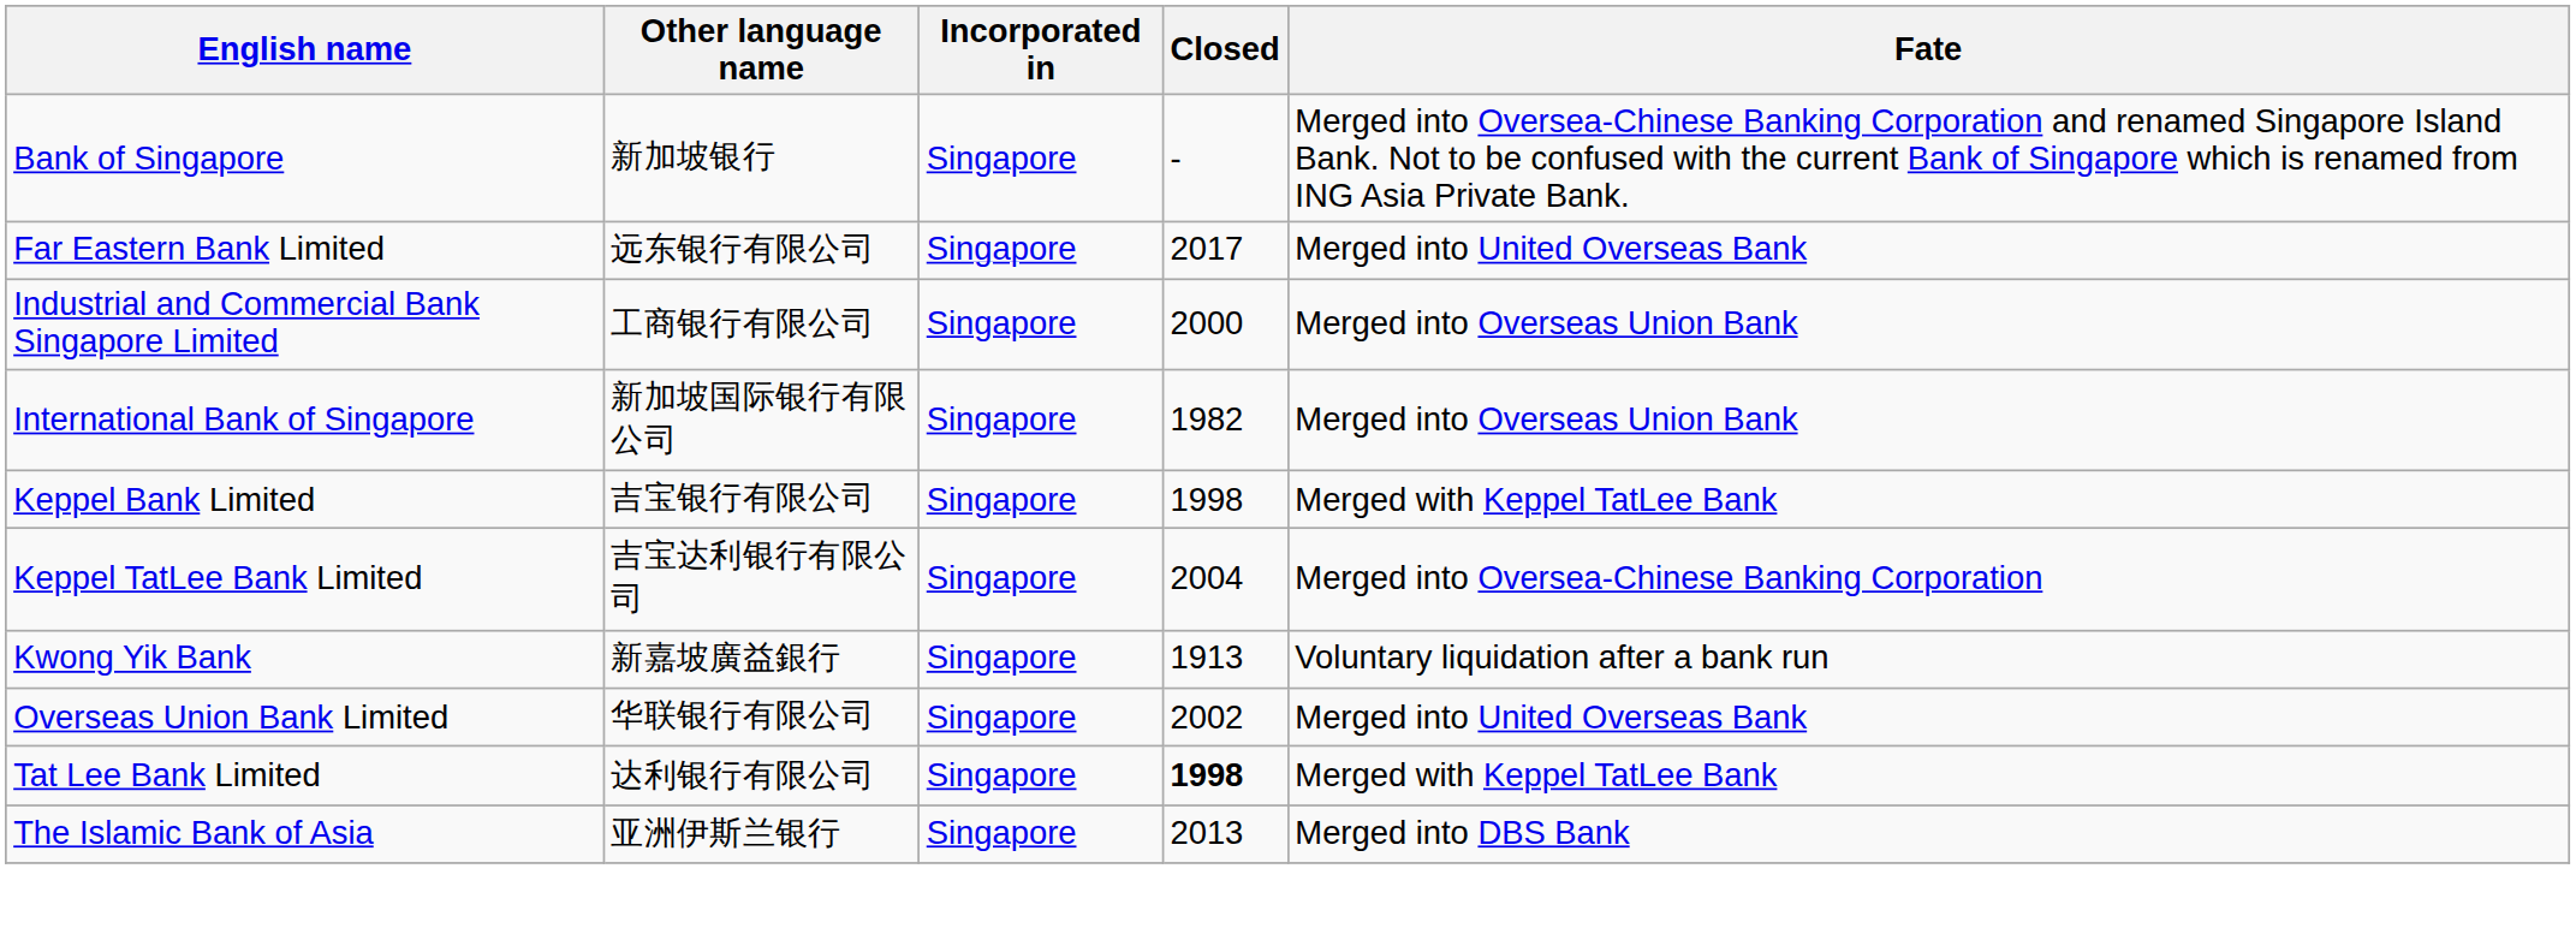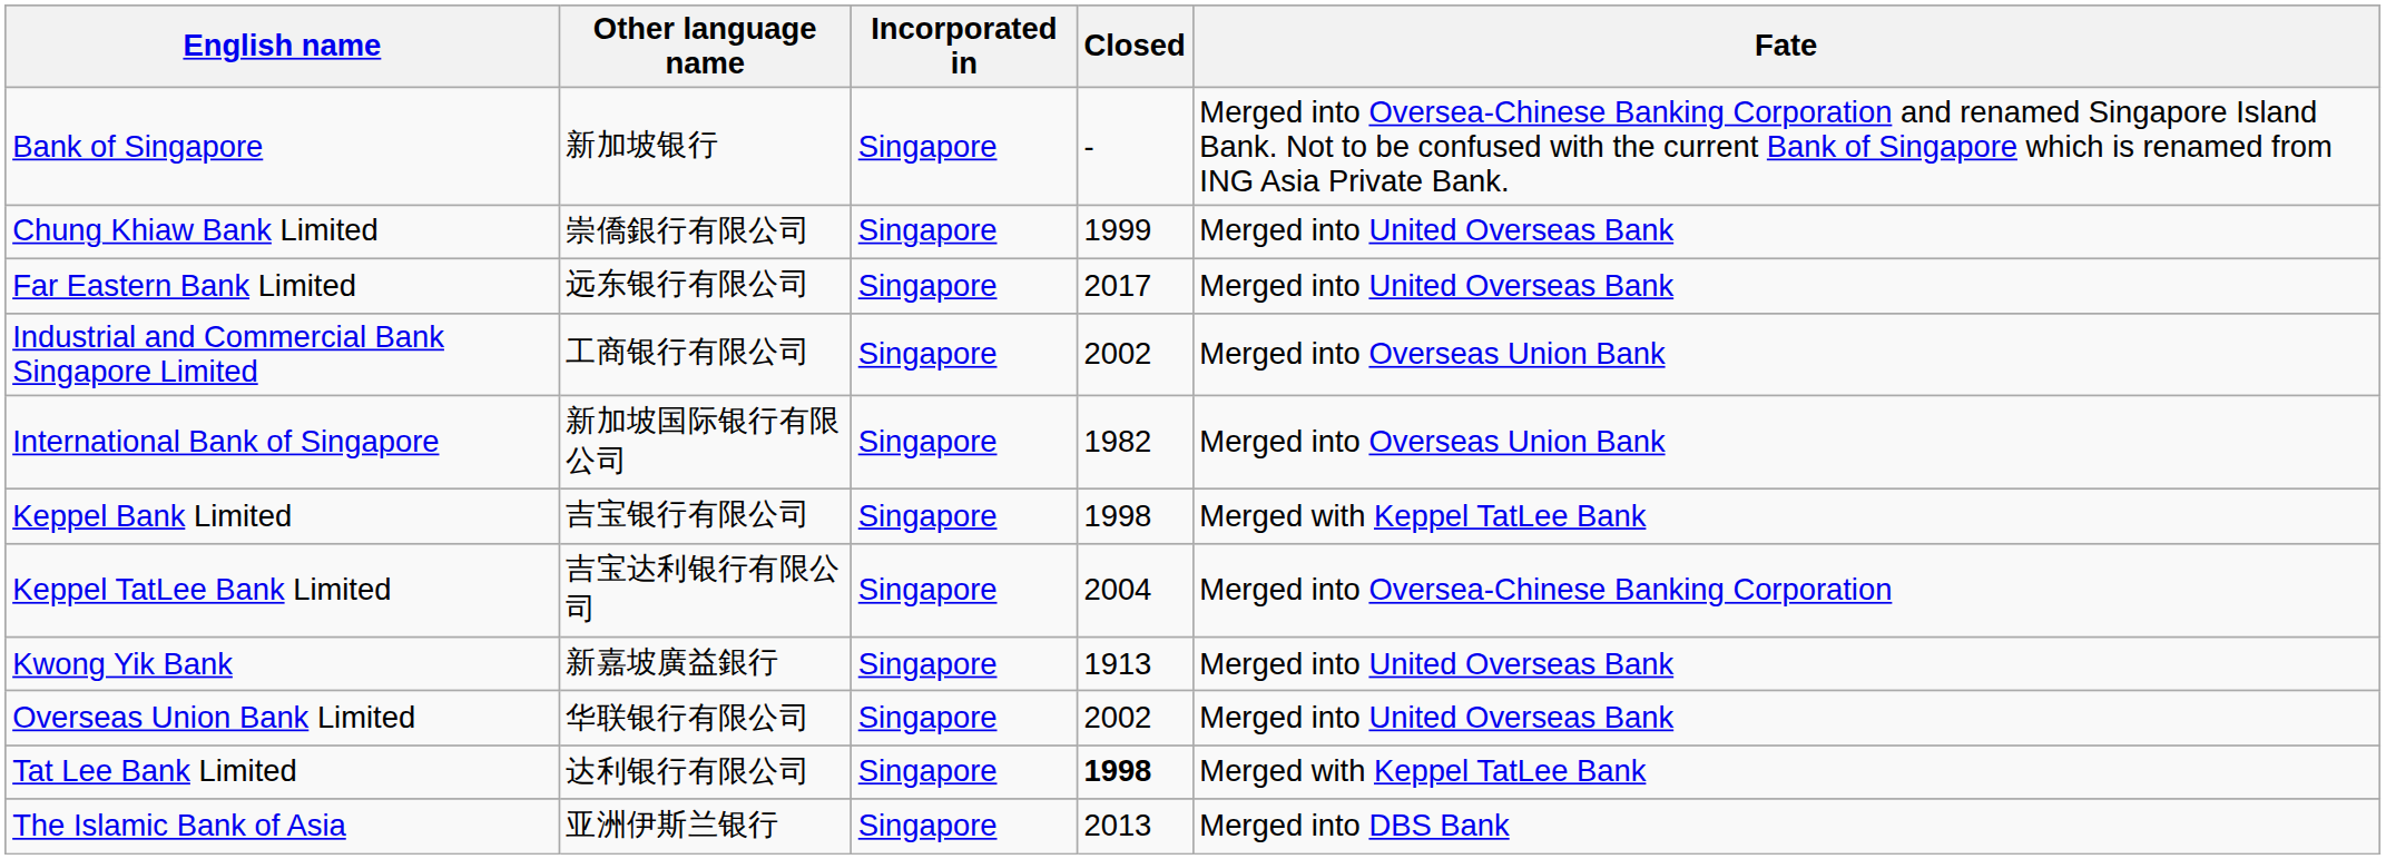+ row: Chung Khiaw Bank Limited | 崇僑銀行有限公司 | Singapore | 1999 | Merged into United Overseas Bank
Industrial and Commercial Bank Singapore Limited | Closed: 2000 -> 2002
Kwong Yik Bank | Fate: Voluntary liquidation after a bank run -> Merged into United Overseas Bank
